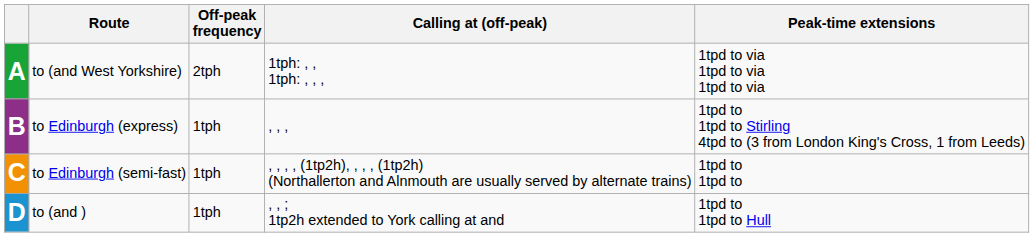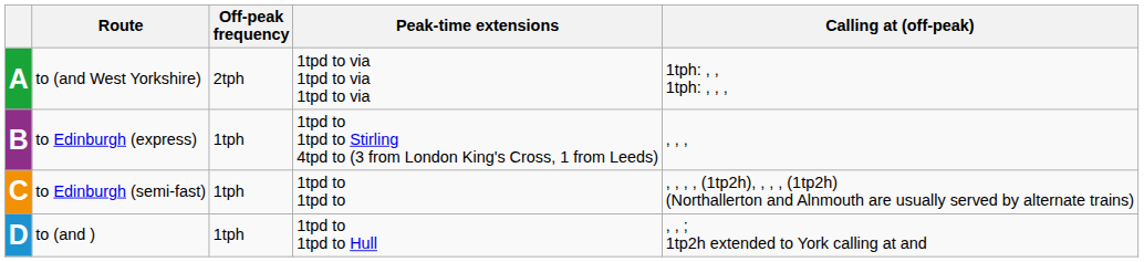columns swapped: Calling at (off-peak) <-> Peak-time extensions
